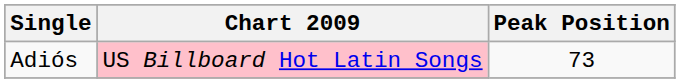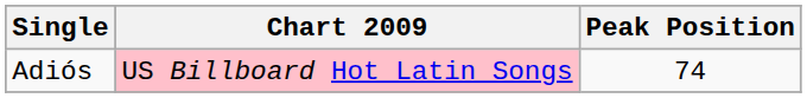Adiós | Peak Position: 73 -> 74
